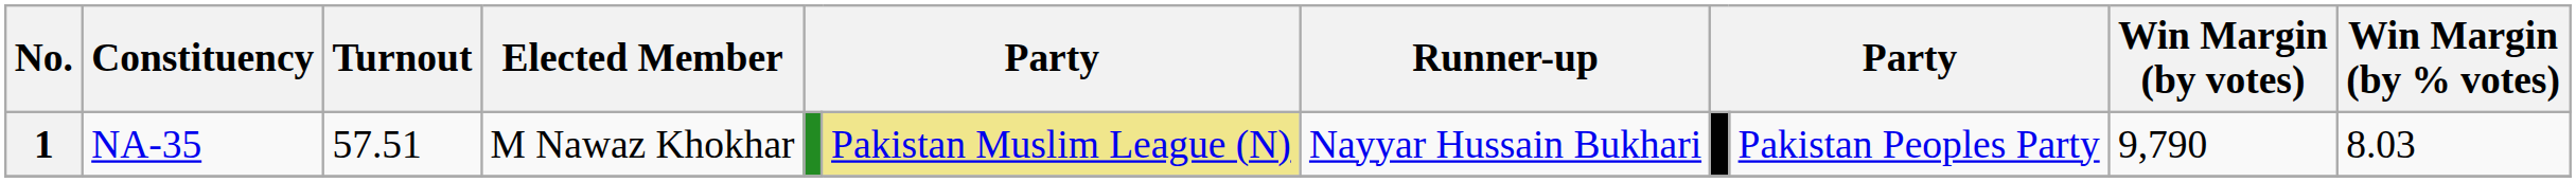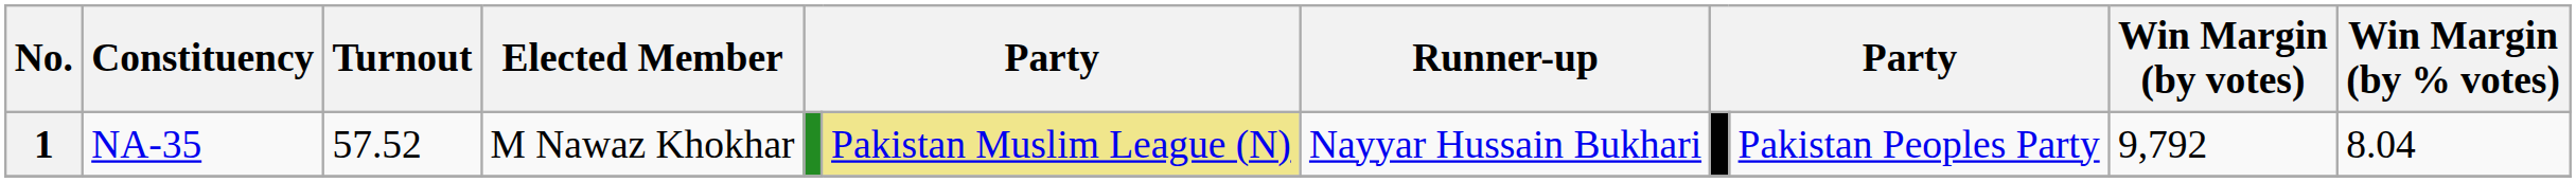1 | Turnout: 57.51 -> 57.52
1 | Win Margin (by votes): 9,790 -> 9,792
1 | Win Margin (by % votes): 8.03 -> 8.04
